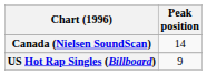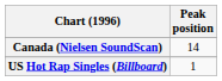US Hot Rap Singles (Billboard) | Peak position: 9 -> 1
